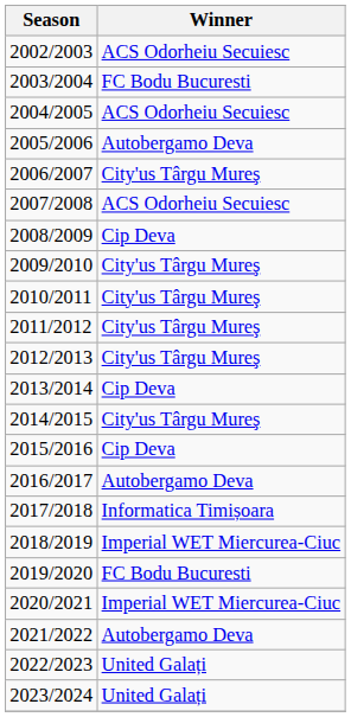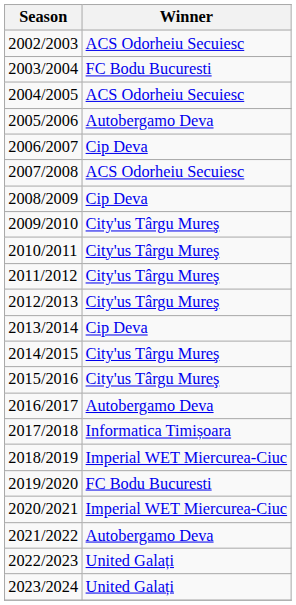2006/2007 | Winner: City'us Târgu Mureş -> Cip Deva
2015/2016 | Winner: Cip Deva -> City'us Târgu Mureş
